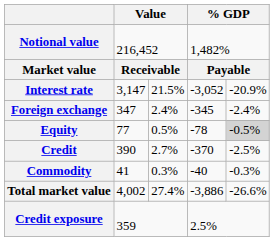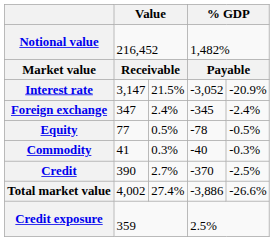Equity | column 5: lightgrey background -> no background
rows swapped: Commodity <-> Credit
